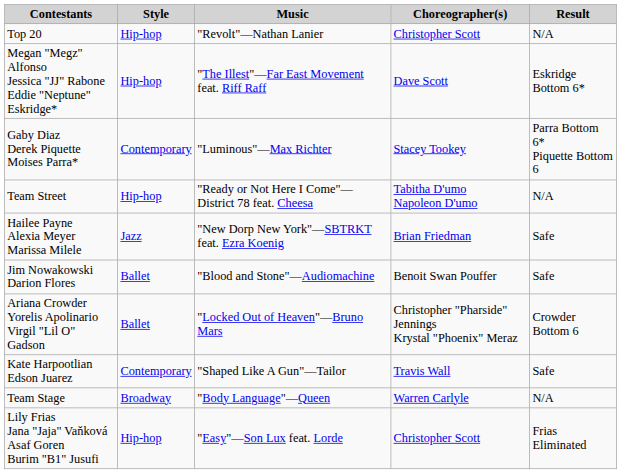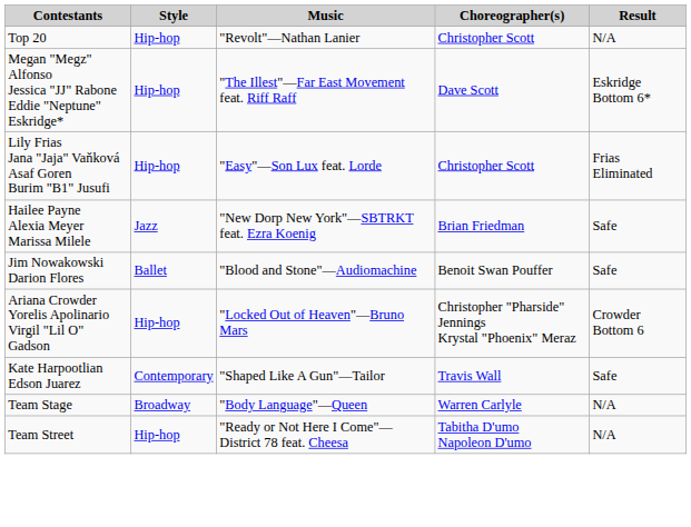- row: Gaby Diaz Derek Piquette Moises Parra* | Contemporary | "Luminous"—Max Richter | Stacey Tookey | Parra Bottom 6* Piquette Bottom 6
rows swapped: Lily Frias Jana "Jaja" Vaňková Asaf Goren Burim "B1" Jusufi <-> Team Street
Ariana Crowder Yorelis Apolinario Virgil "Lil O" Gadson | Style: Ballet -> Hip-hop
